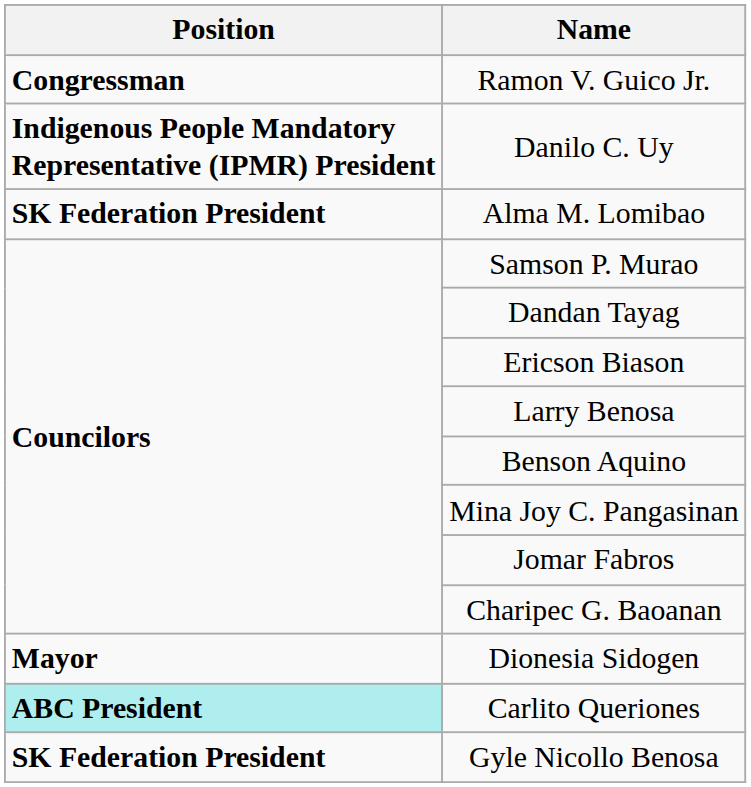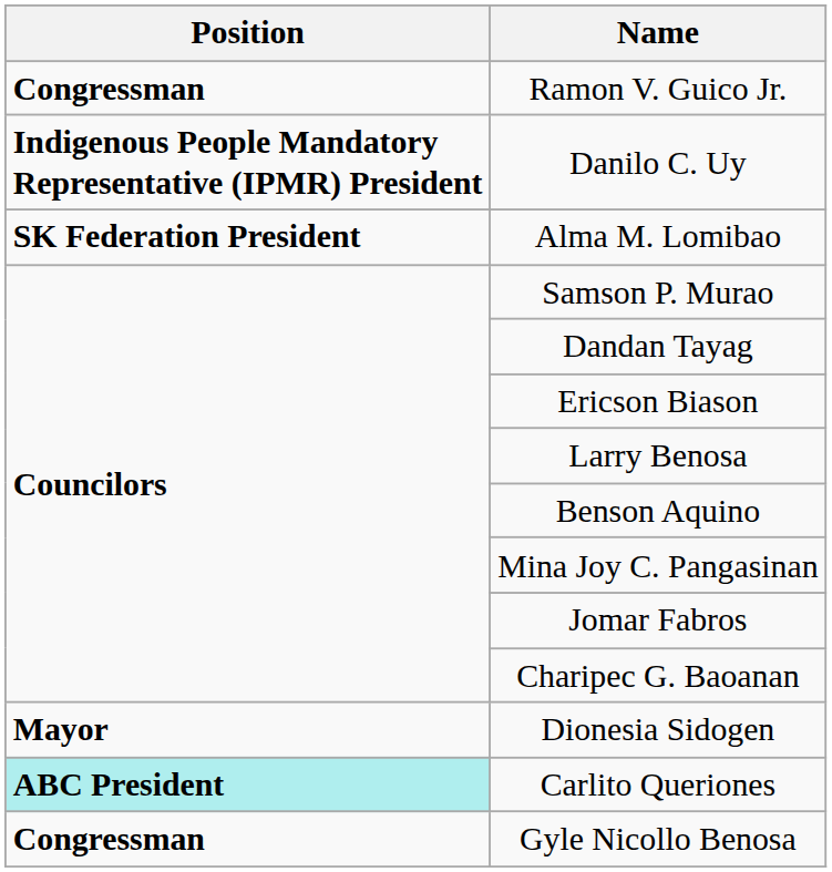Gyle Nicollo Benosa | Position: SK Federation President -> Congressman
